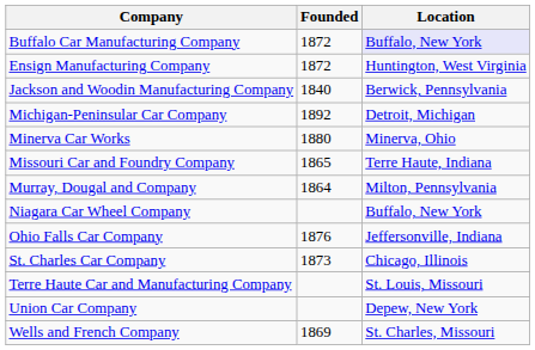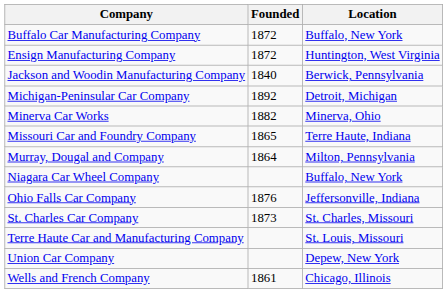Buffalo Car Manufacturing Company | Location: lavender background -> no background
Minerva Car Works | Founded: 1880 -> 1882
St. Charles Car Company | Location: Chicago, Illinois -> St. Charles, Missouri
Wells and French Company | Founded: 1869 -> 1861
Wells and French Company | Location: St. Charles, Missouri -> Chicago, Illinois
